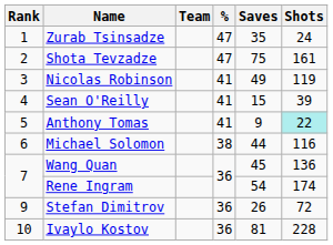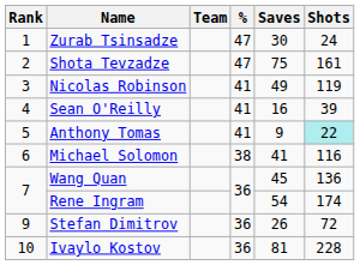Zurab Tsinsadze | Saves: 35 -> 30
Sean O'Reilly | Saves: 15 -> 16
Michael Solomon | Saves: 44 -> 41
